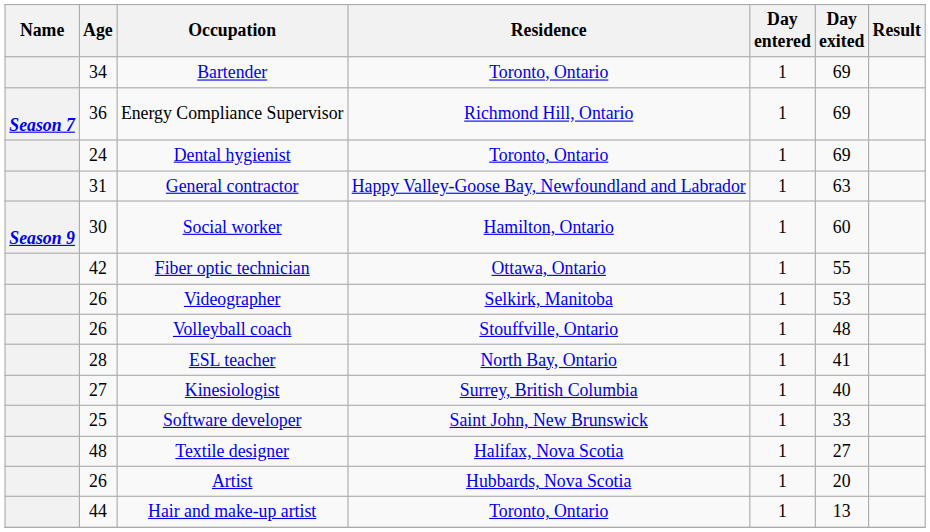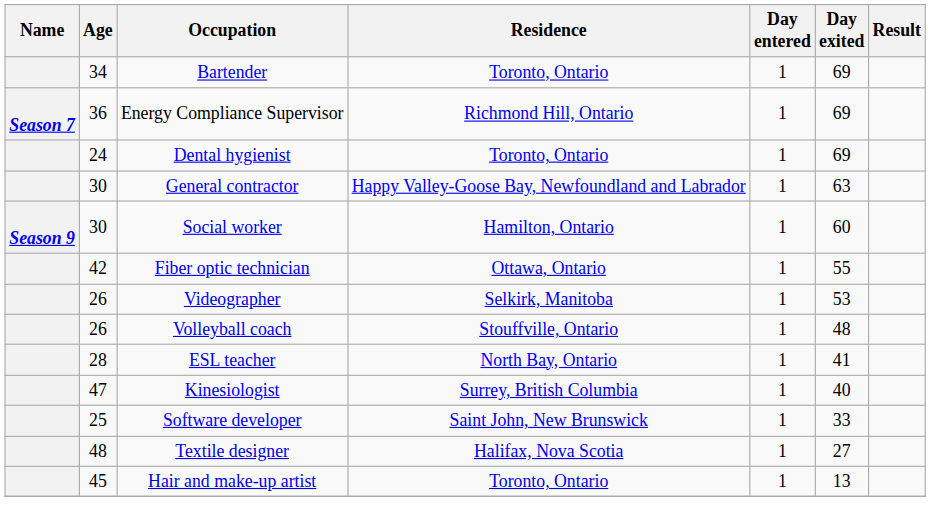General contractor | Age: 31 -> 30
Kinesiologist | Age: 27 -> 47
- row: 26 | Artist | Hubbards, Nova Scotia | 1 | 20
Hair and make-up artist | Age: 44 -> 45
